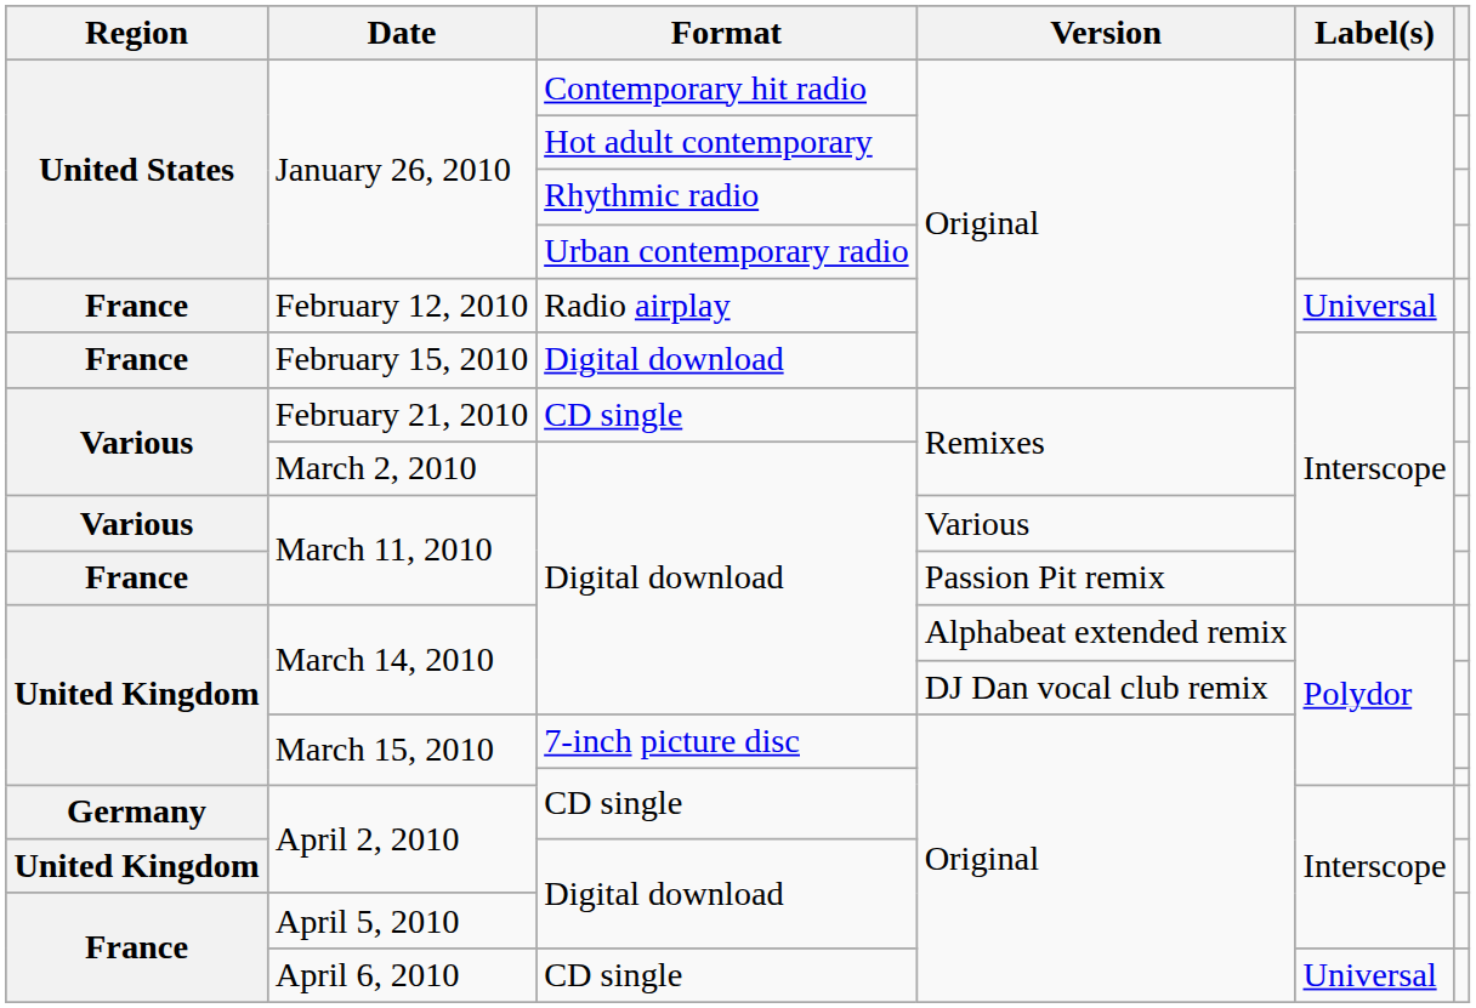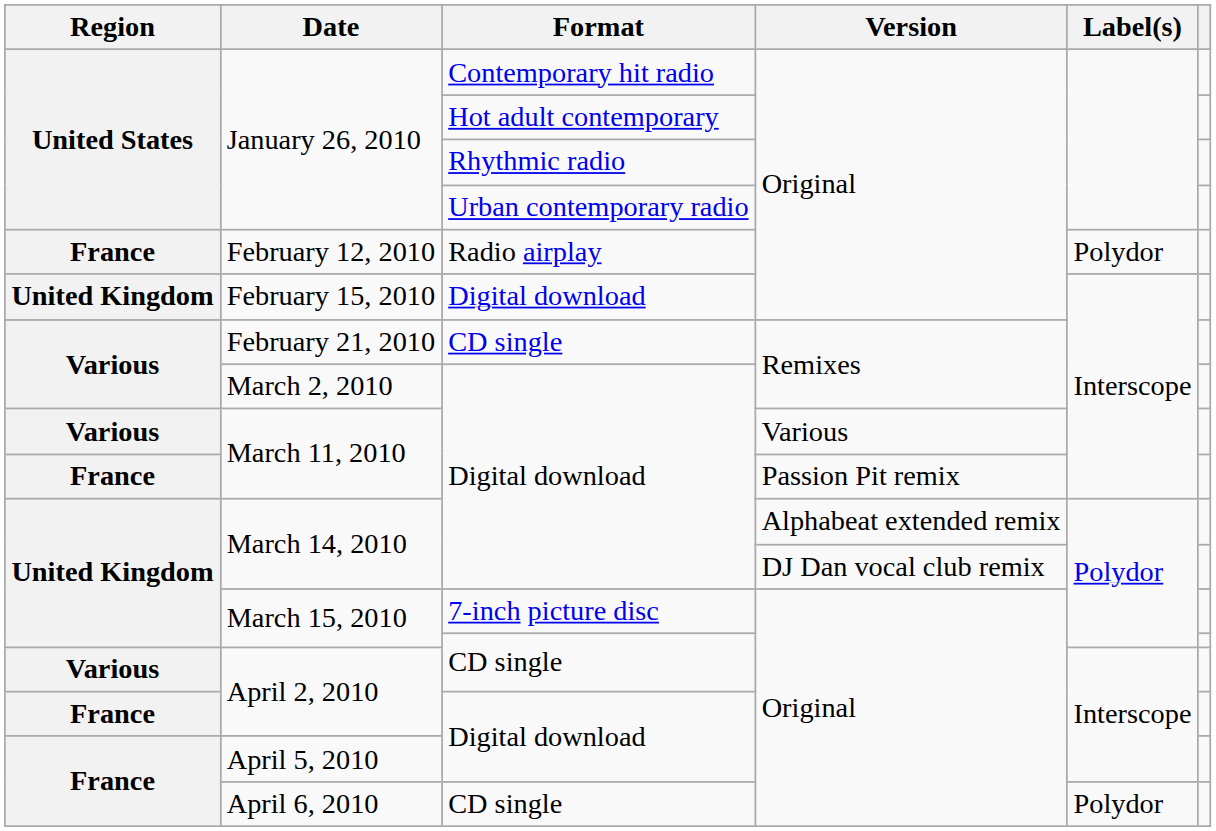February 12, 2010 | Label(s): Universal -> Polydor
February 15, 2010 | Region: France -> United Kingdom
April 2, 2010 / CD single | Region: Germany -> Various
April 2, 2010 / Digital download | Region: United Kingdom -> France
April 6, 2010 | Label(s): Universal -> Polydor
